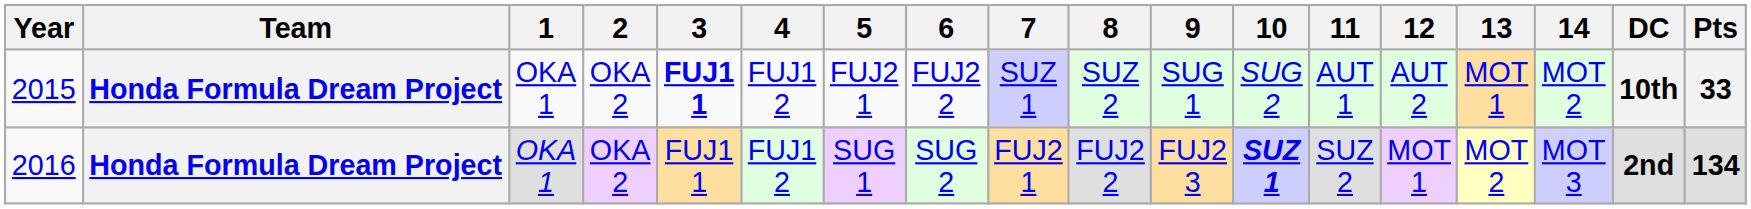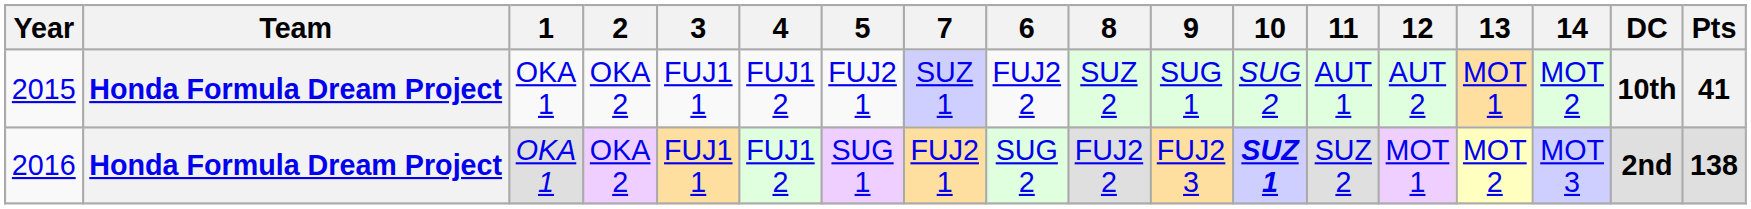columns swapped: 6 <-> 7
2015 | 3: bold -> normal
2015 | Pts: 33 -> 41
2016 | Pts: 134 -> 138
